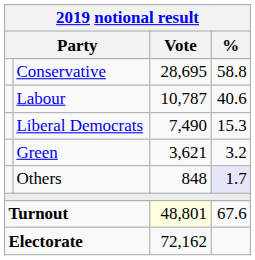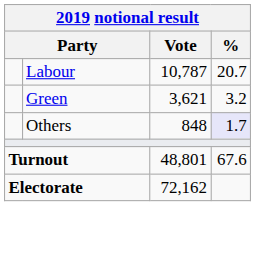- row: Conservative | 28,695 | 58.8
Labour | %: 40.6 -> 20.7
- row: Liberal Democrats | 7,490 | 15.3
Turnout | Vote: lightyellow background -> no background
